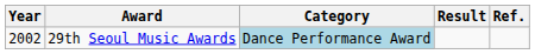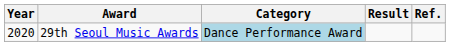29th Seoul Music Awards | Year: 2002 -> 2020
